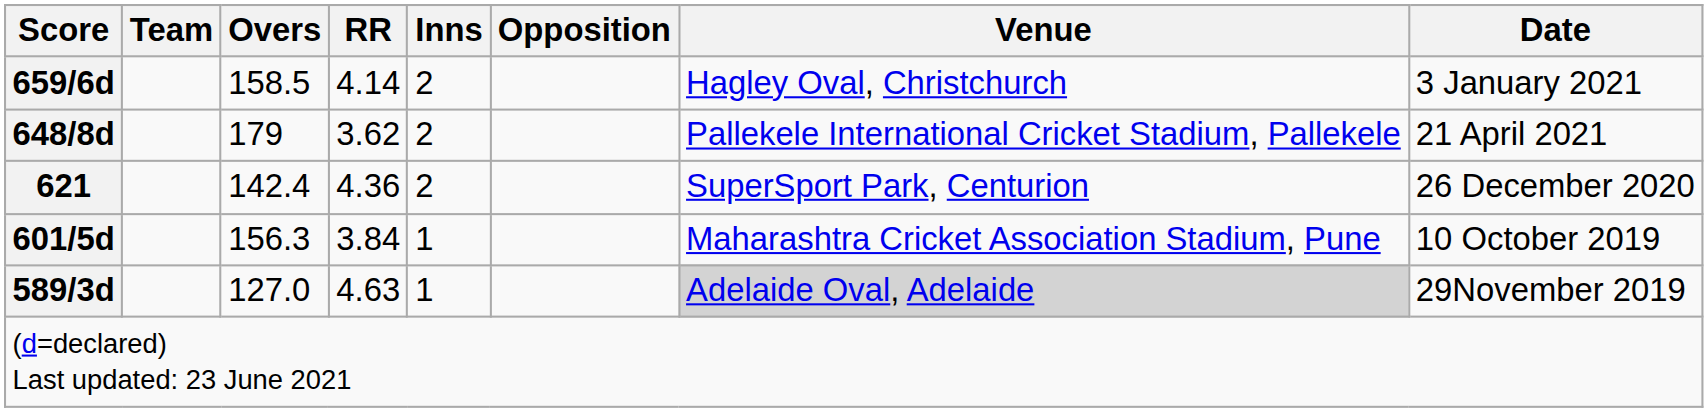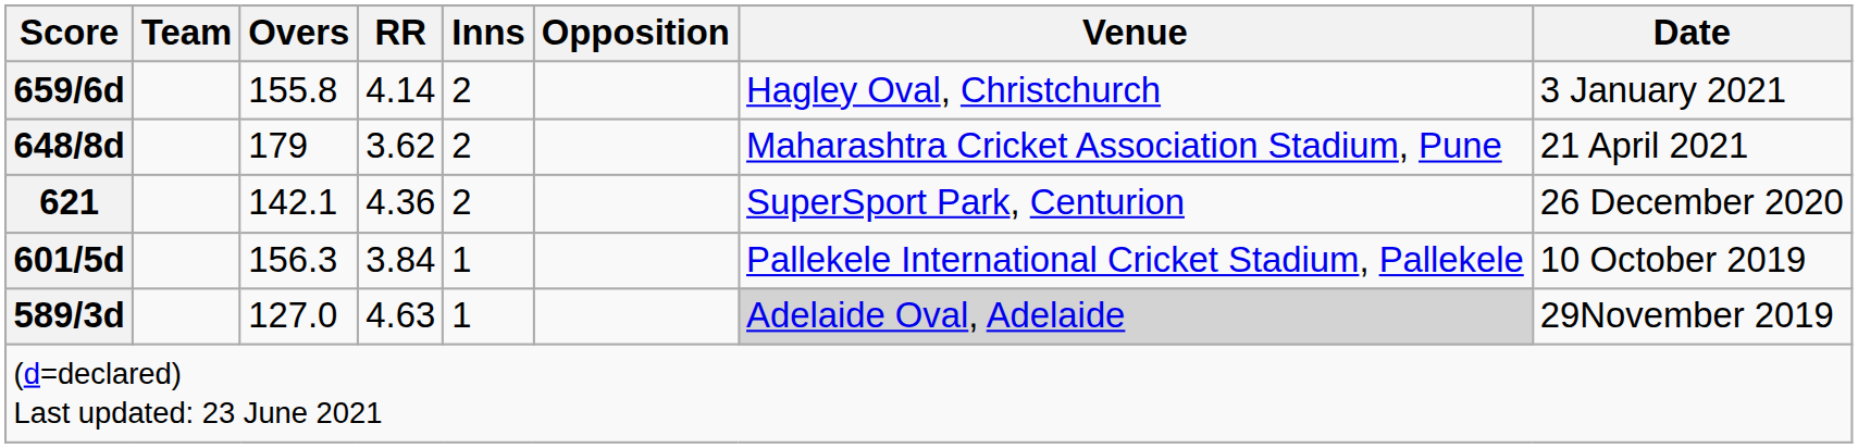659/6d | Overs: 158.5 -> 155.8
648/8d | Venue: Pallekele International Cricket Stadium, Pallekele -> Maharashtra Cricket Association Stadium, Pune
621 | Overs: 142.4 -> 142.1
601/5d | Venue: Maharashtra Cricket Association Stadium, Pune -> Pallekele International Cricket Stadium, Pallekele
